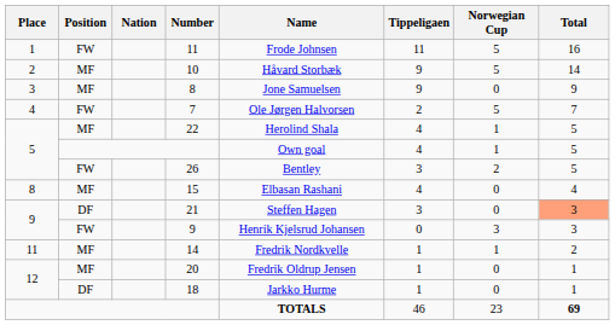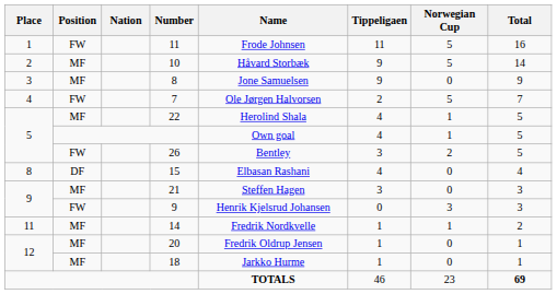15 | Position: MF -> DF
21 | Position: DF -> MF
21 | Total: lightsalmon background -> no background
18 | Position: DF -> MF
